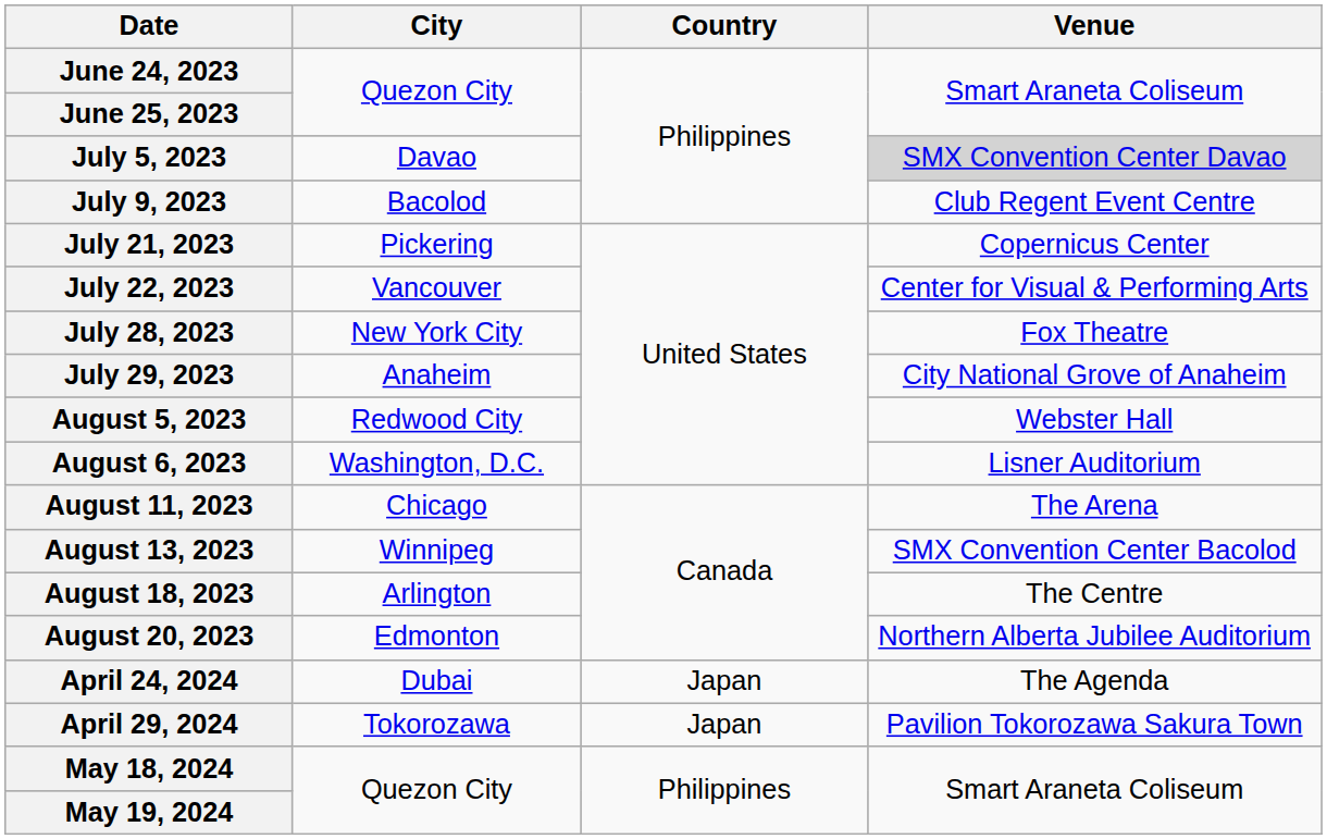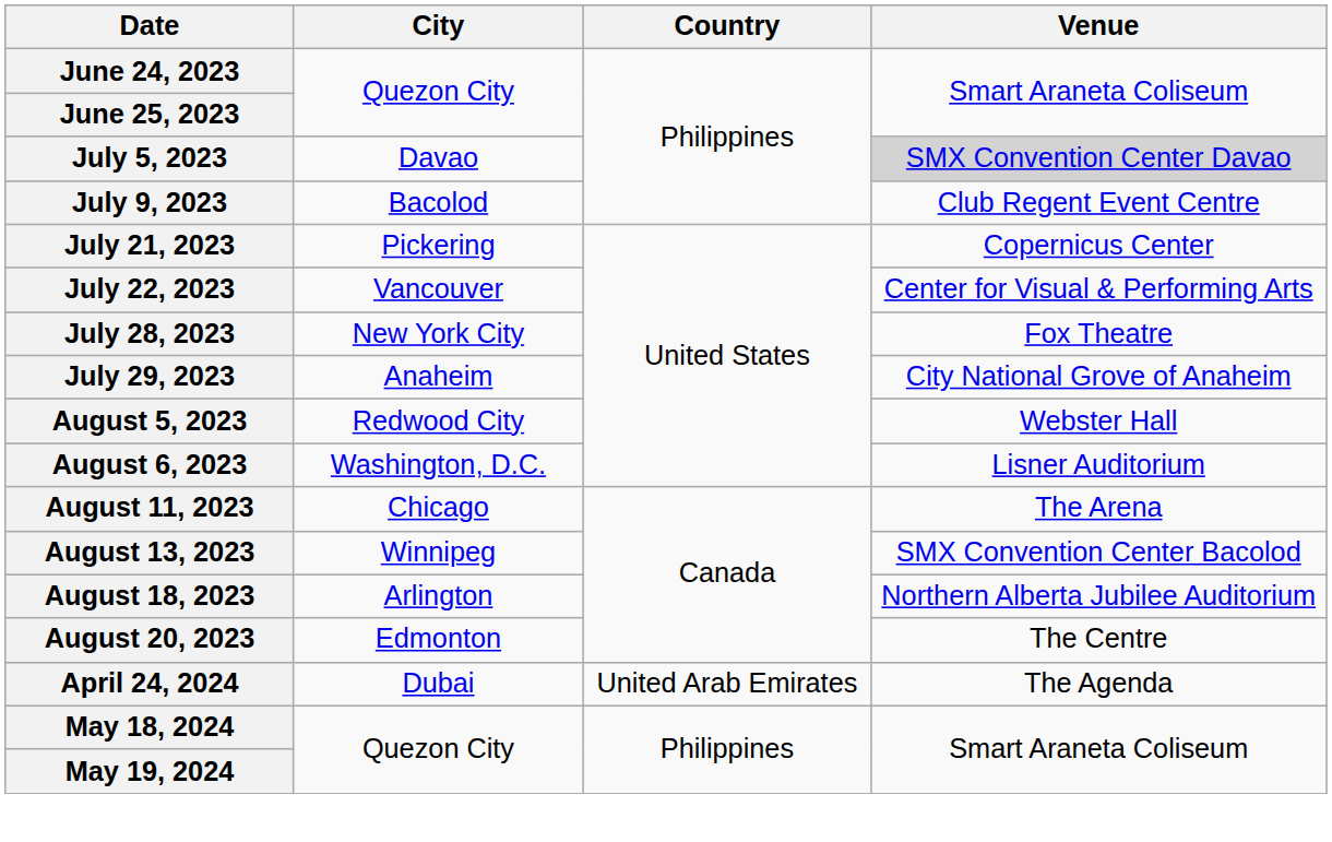August 18, 2023 | Venue: The Centre -> Northern Alberta Jubilee Auditorium
August 20, 2023 | Venue: Northern Alberta Jubilee Auditorium -> The Centre
April 24, 2024 | Country: Japan -> United Arab Emirates
- row: April 29, 2024 | Tokorozawa | Japan | Pavilion Tokorozawa Sakura Town
